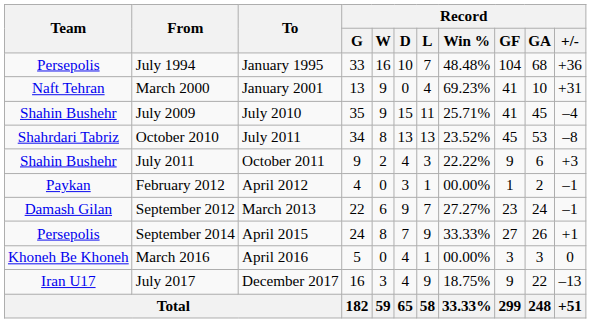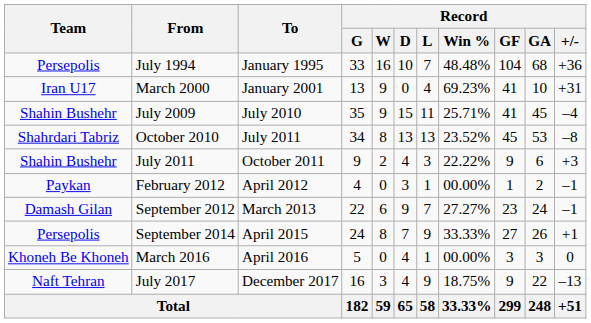March 2000 | Team: Naft Tehran -> Iran U17
July 2017 | Team: Iran U17 -> Naft Tehran
